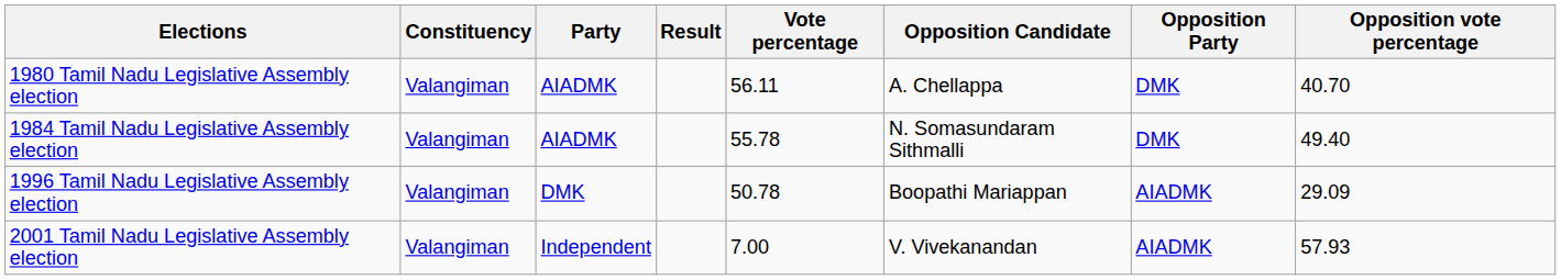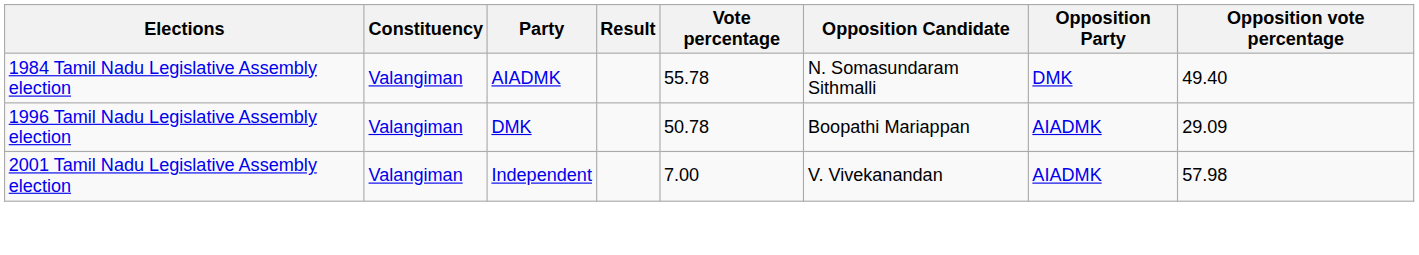- row: 1980 Tamil Nadu Legislative Assembly election | Valangiman | AIADMK | 56.11 | A. Chellappa | DMK | 40.70
2001 Tamil Nadu Legislative Assembly election | Opposition vote percentage: 57.93 -> 57.98
